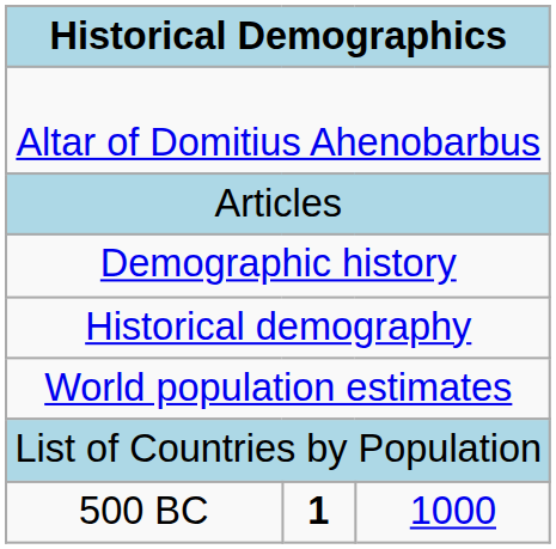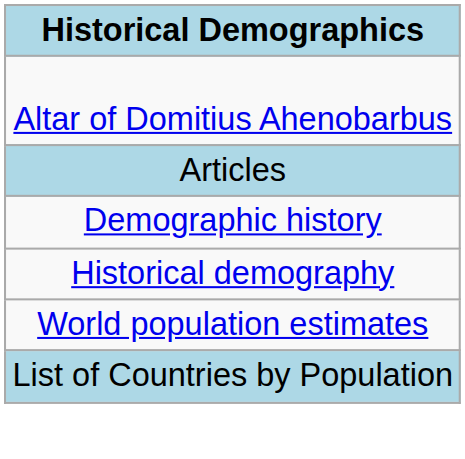- row: 500 BC | 1 | 1000
